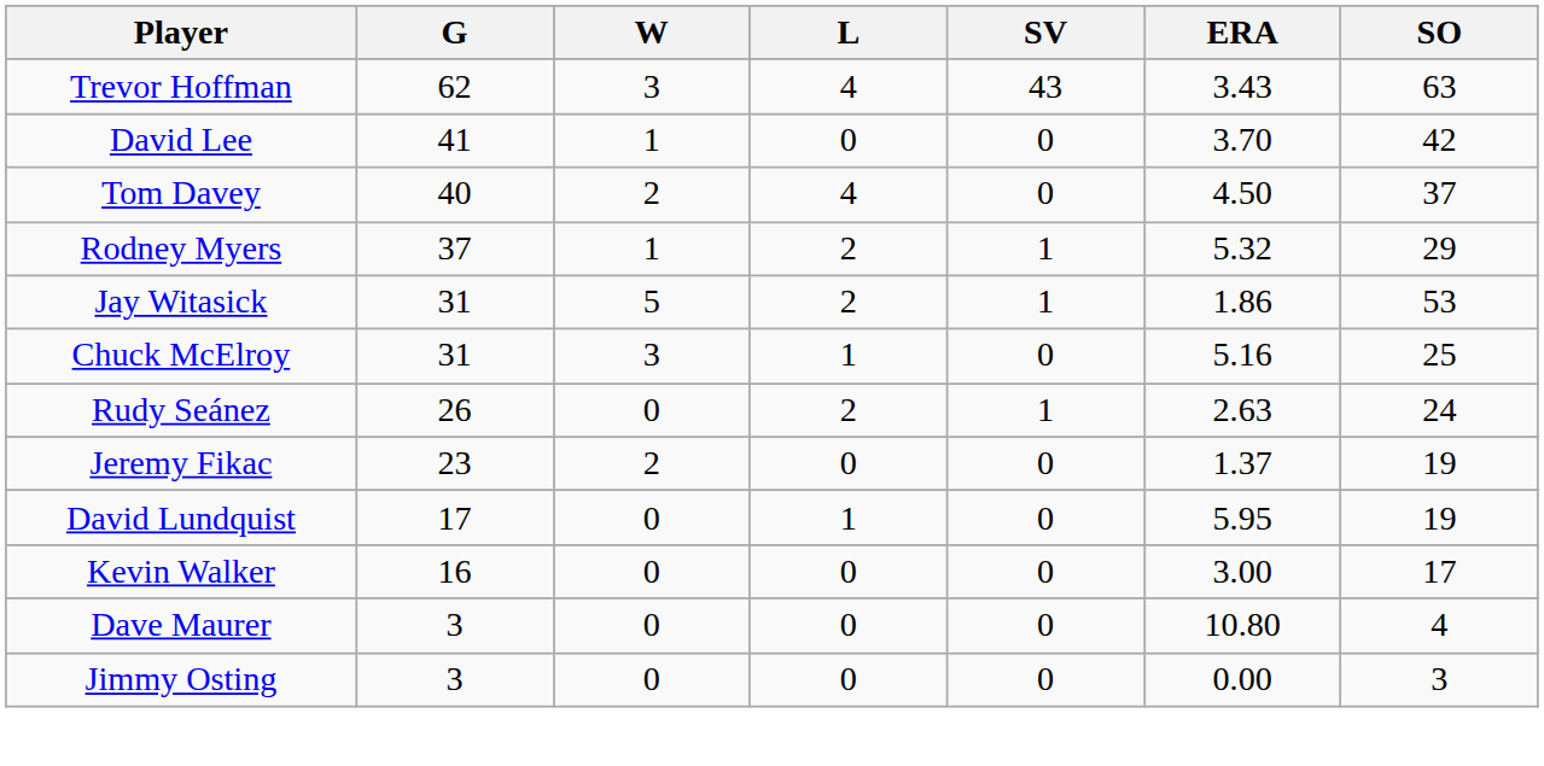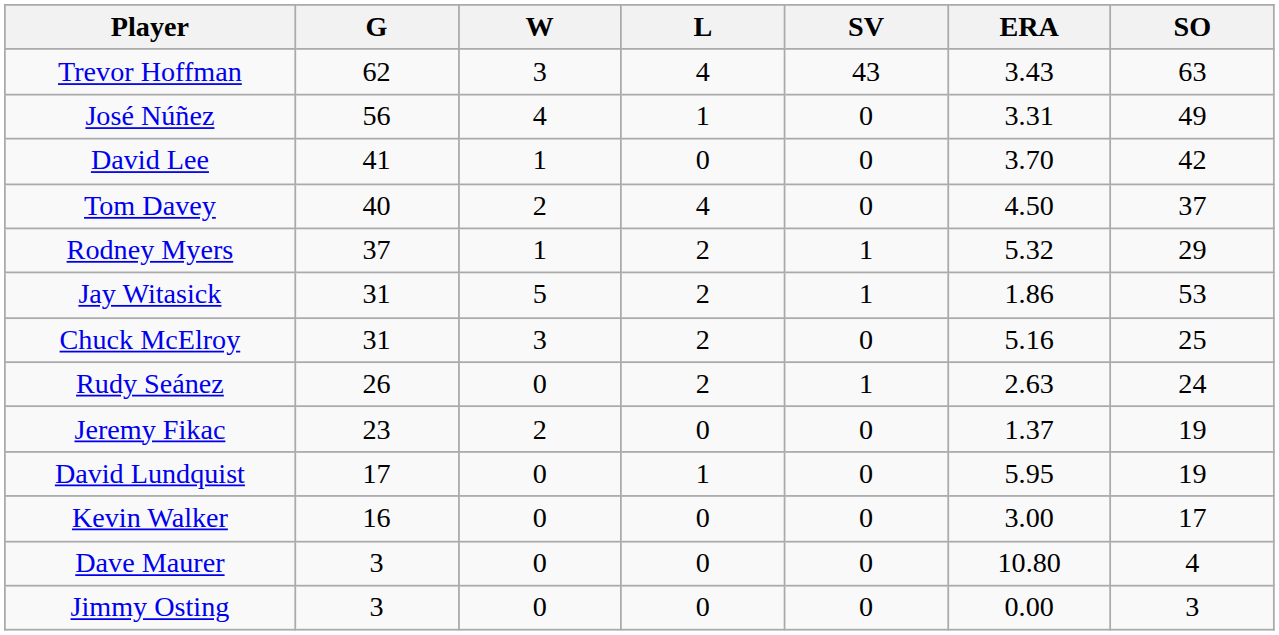+ row: José Núñez | 56 | 4 | 1 | 0 | 3.31 | 49
Chuck McElroy | L: 1 -> 2
